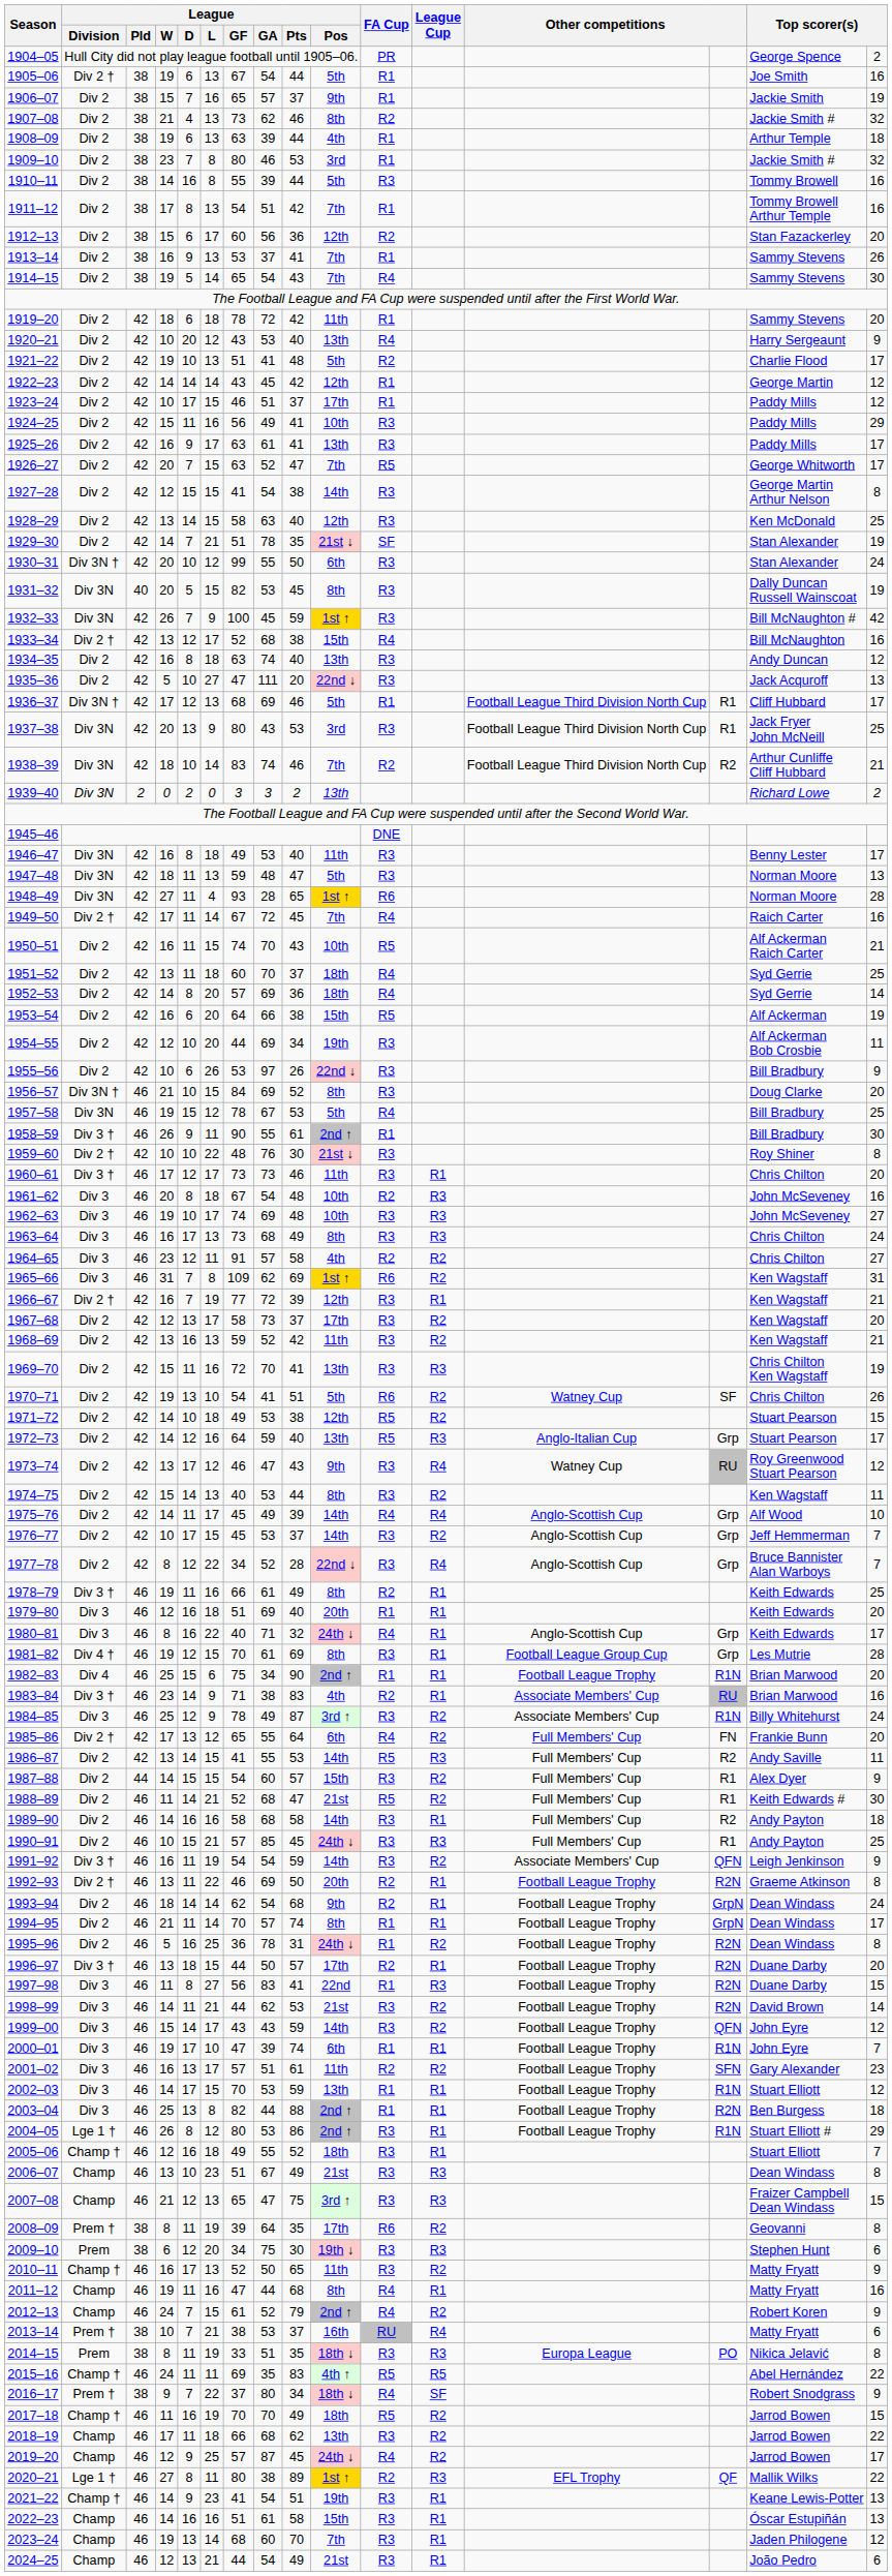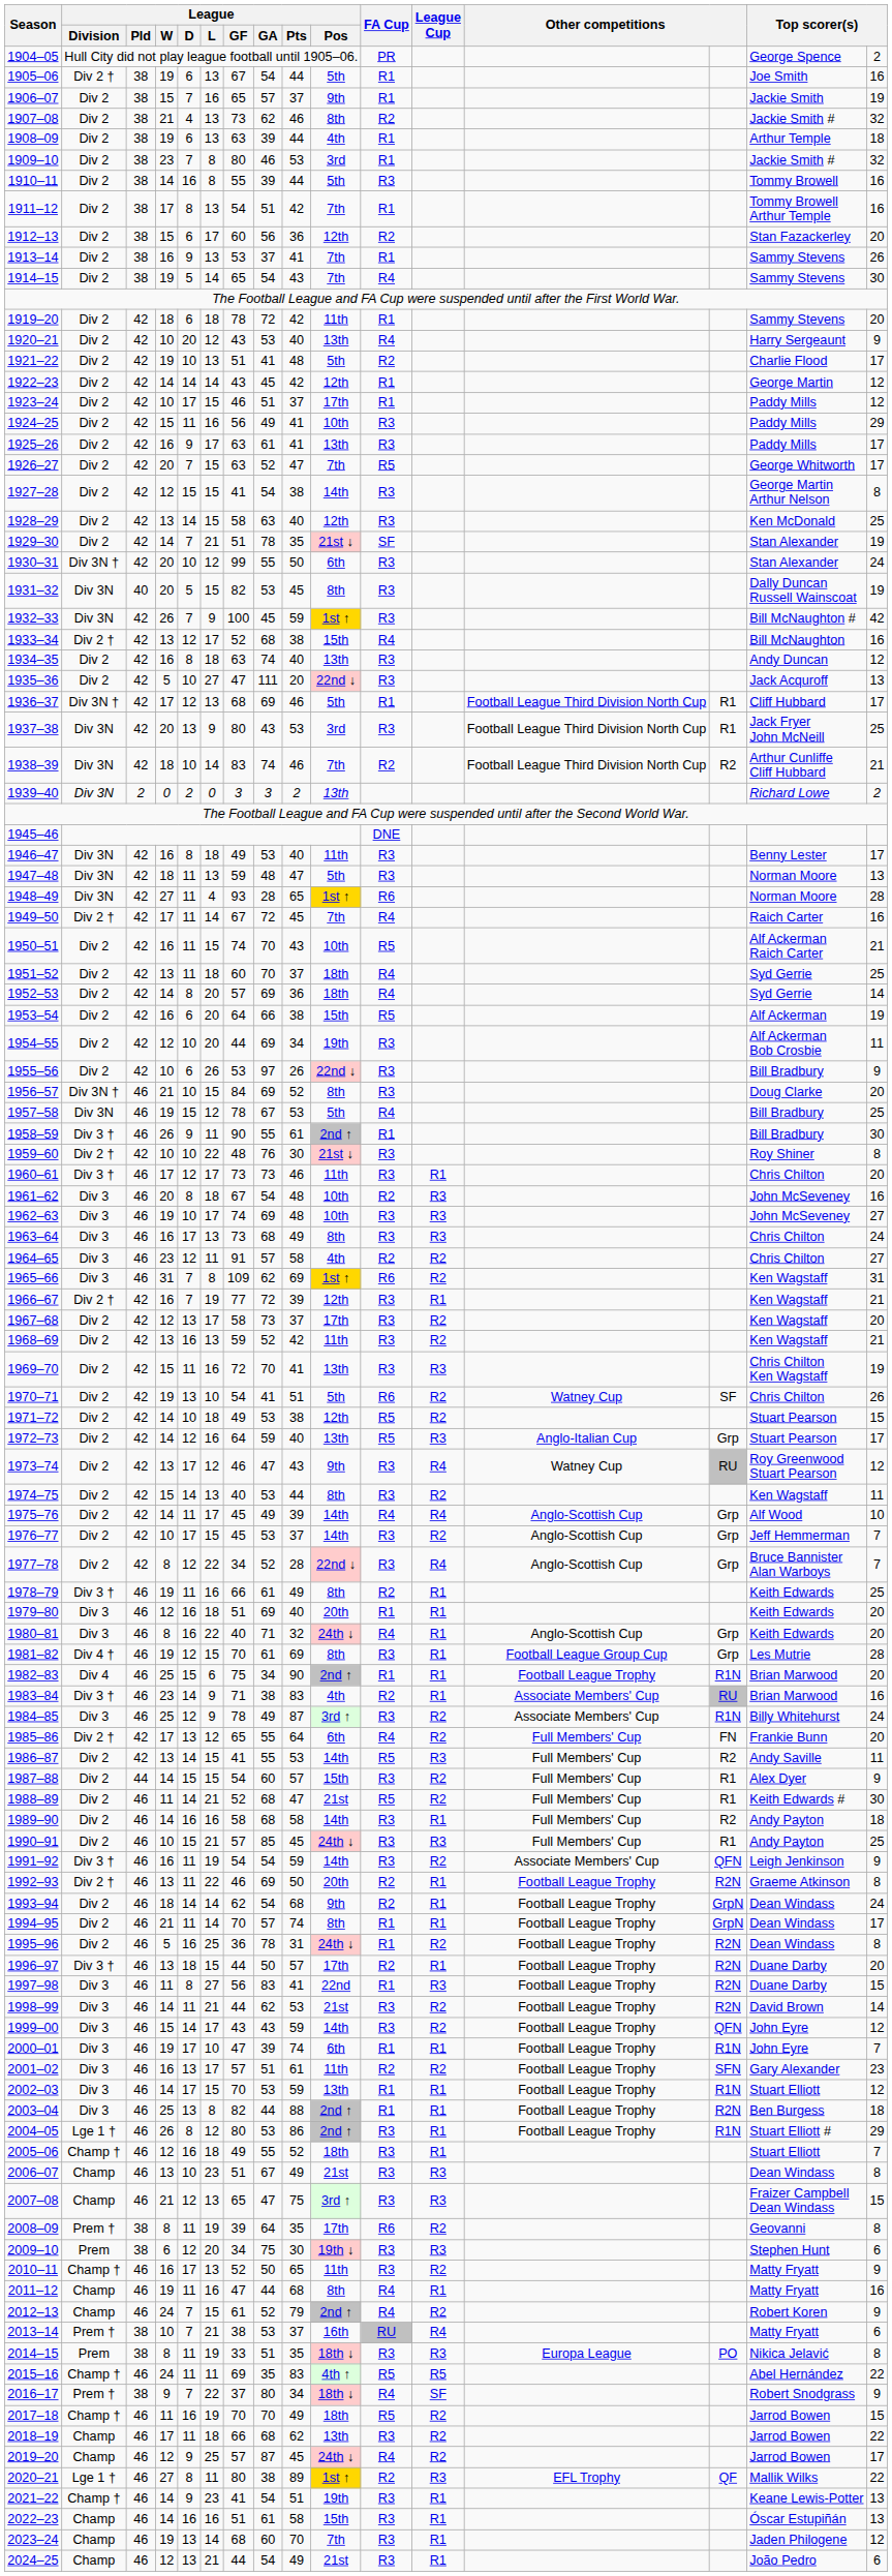1980–81 | column 16: 17 -> 20
